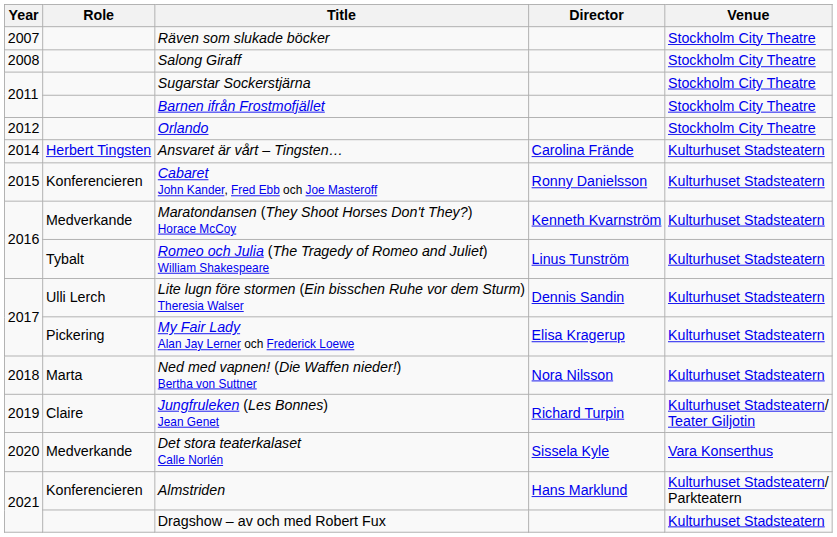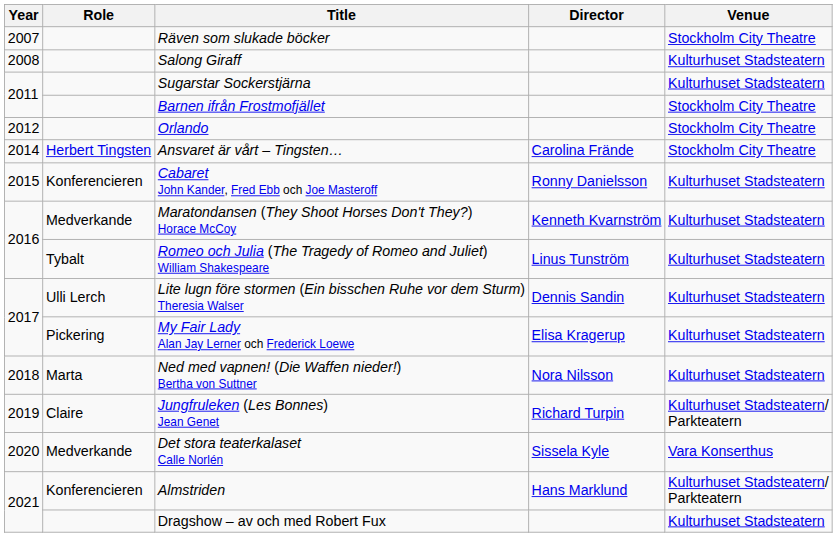Salong Giraff | Venue: Stockholm City Theatre -> Kulturhuset Stadsteatern
Sugarstar Sockerstjärna | Venue: Stockholm City Theatre -> Kulturhuset Stadsteatern
Ansvaret är vårt – Tingsten… | Venue: Kulturhuset Stadsteatern -> Stockholm City Theatre
Jungfruleken (Les Bonnes) Jean Genet | Venue: Kulturhuset Stadsteatern/ Teater Giljotin -> Kulturhuset Stadsteatern/ Parkteatern
